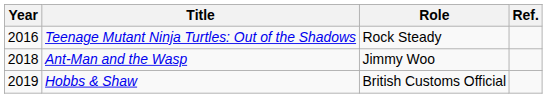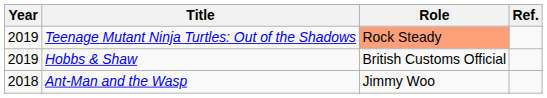Teenage Mutant Ninja Turtles: Out of the Shadows | Year: 2016 -> 2019
Teenage Mutant Ninja Turtles: Out of the Shadows | Role: no background -> lightsalmon background
rows swapped: Ant-Man and the Wasp <-> Hobbs & Shaw
